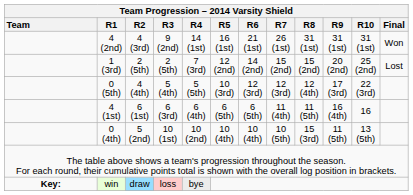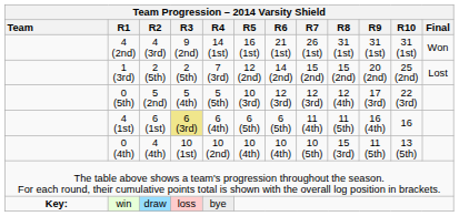0 (5th) | Team Progression – 2014 Varsity Shield / R2: 4 (4th) -> 5 (2nd)
4 (1st) | Team Progression – 2014 Varsity Shield / R3: no background -> khaki background
0 (4th) | Team Progression – 2014 Varsity Shield / R2: 5 (2nd) -> 4 (4th)
